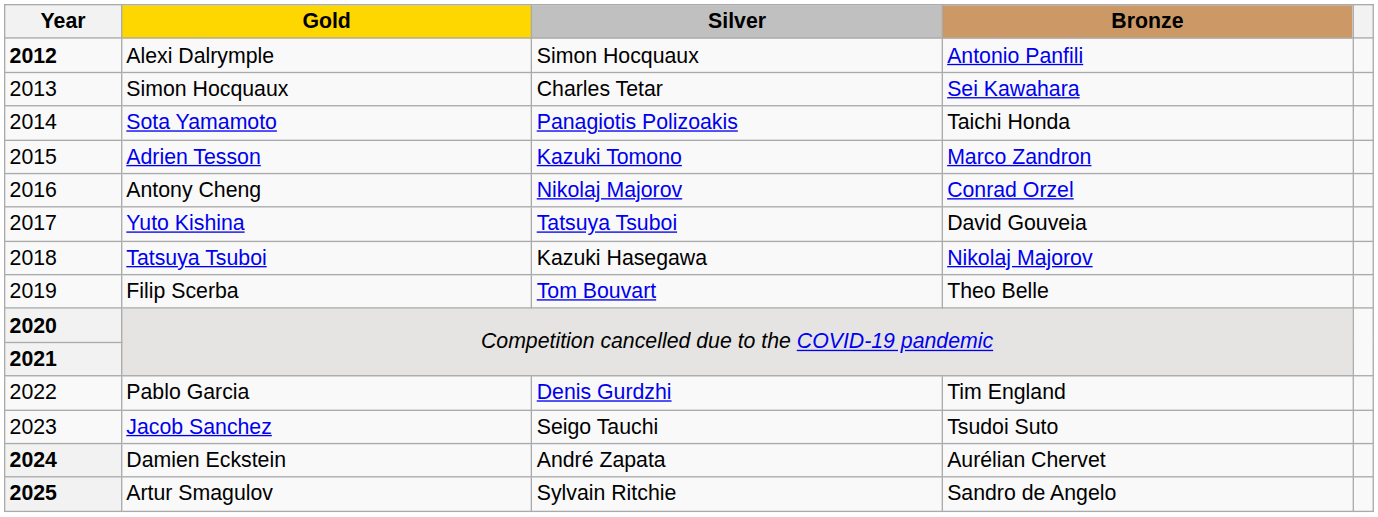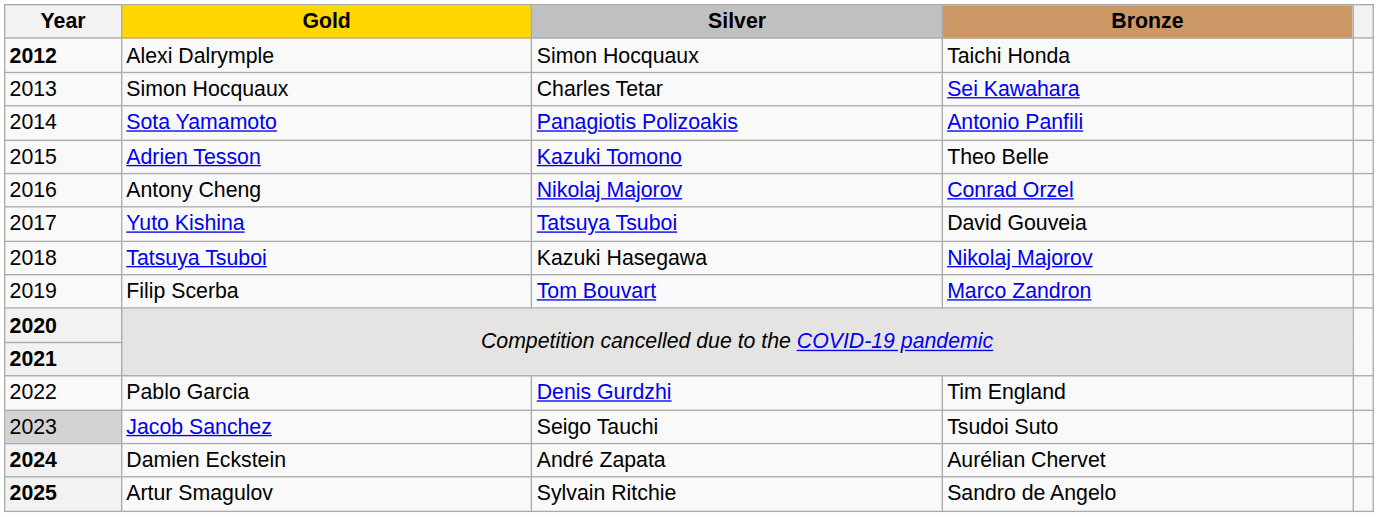Alexi Dalrymple | Bronze: Antonio Panfili -> Taichi Honda
Sota Yamamoto | Bronze: Taichi Honda -> Antonio Panfili
Adrien Tesson | Bronze: Marco Zandron -> Theo Belle
Filip Scerba | Bronze: Theo Belle -> Marco Zandron
Jacob Sanchez | Year: no background -> lightgrey background
